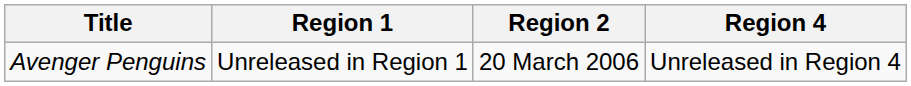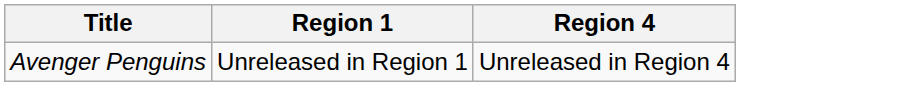- column: Region 2 | 20 March 2006
